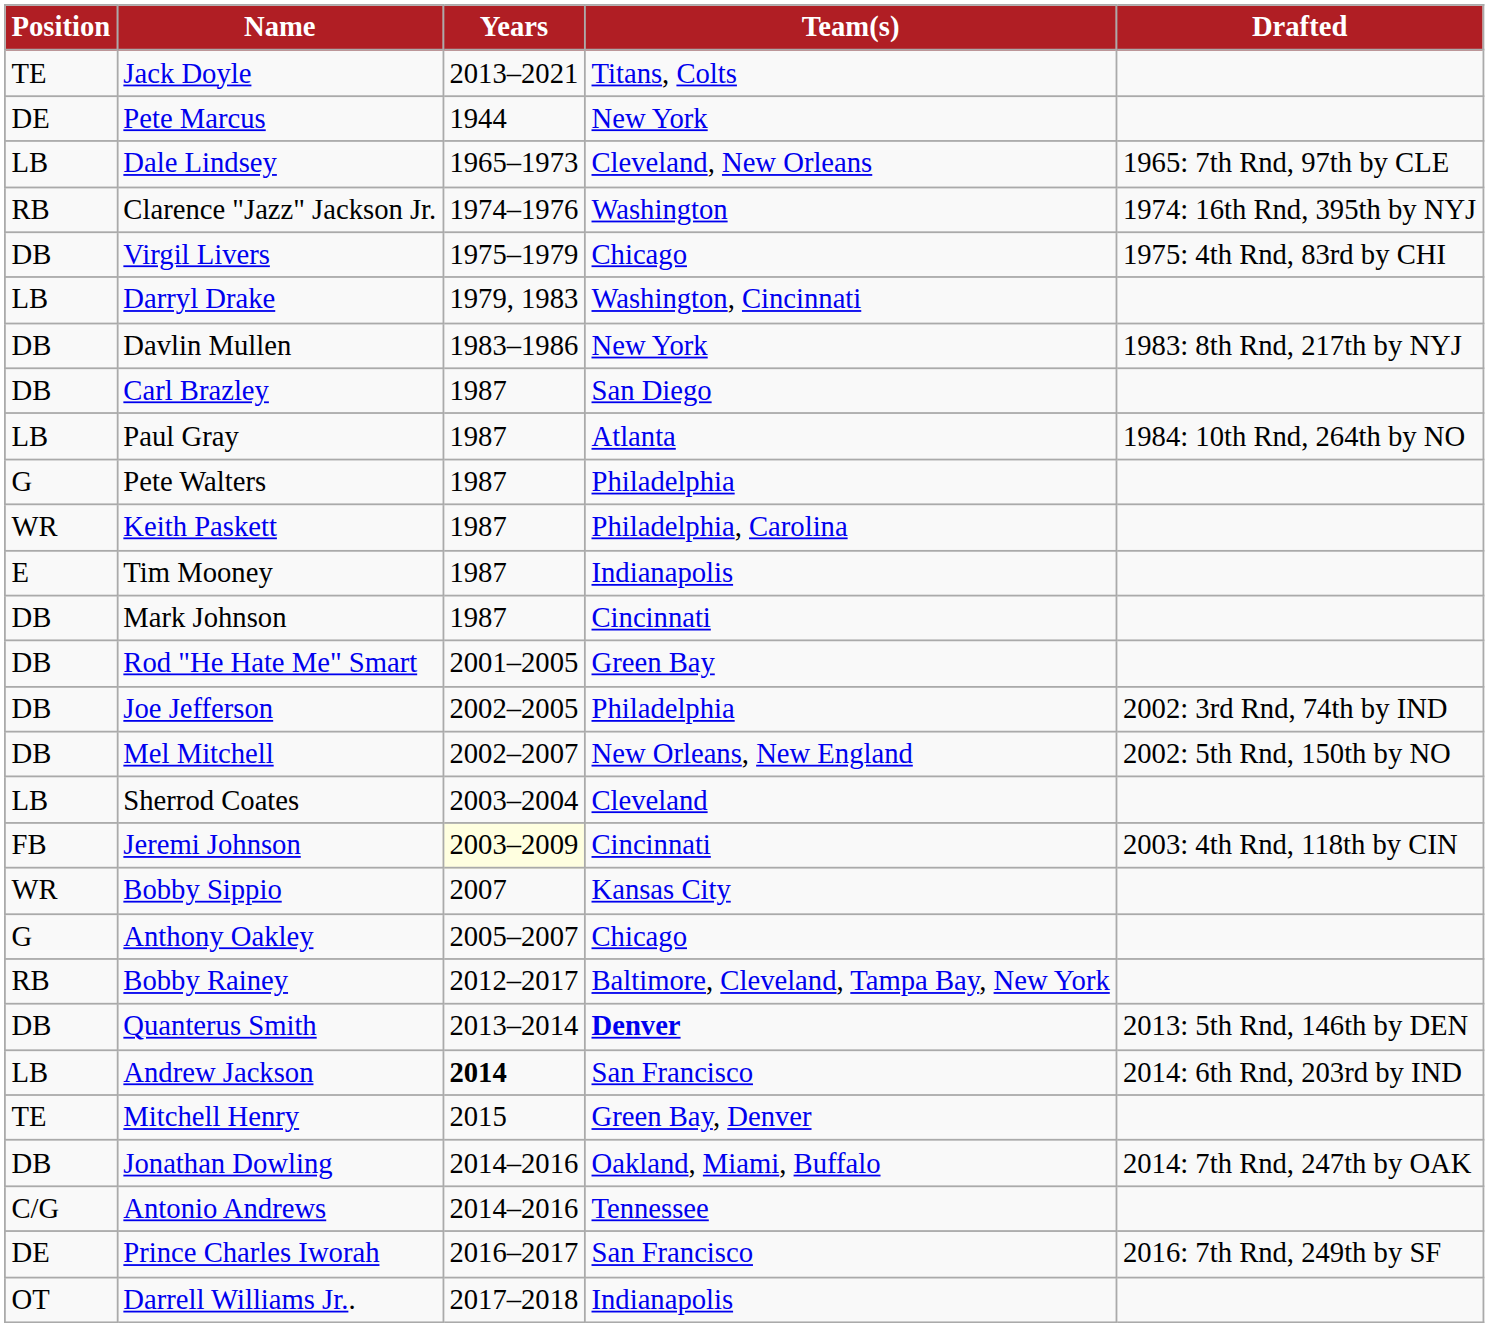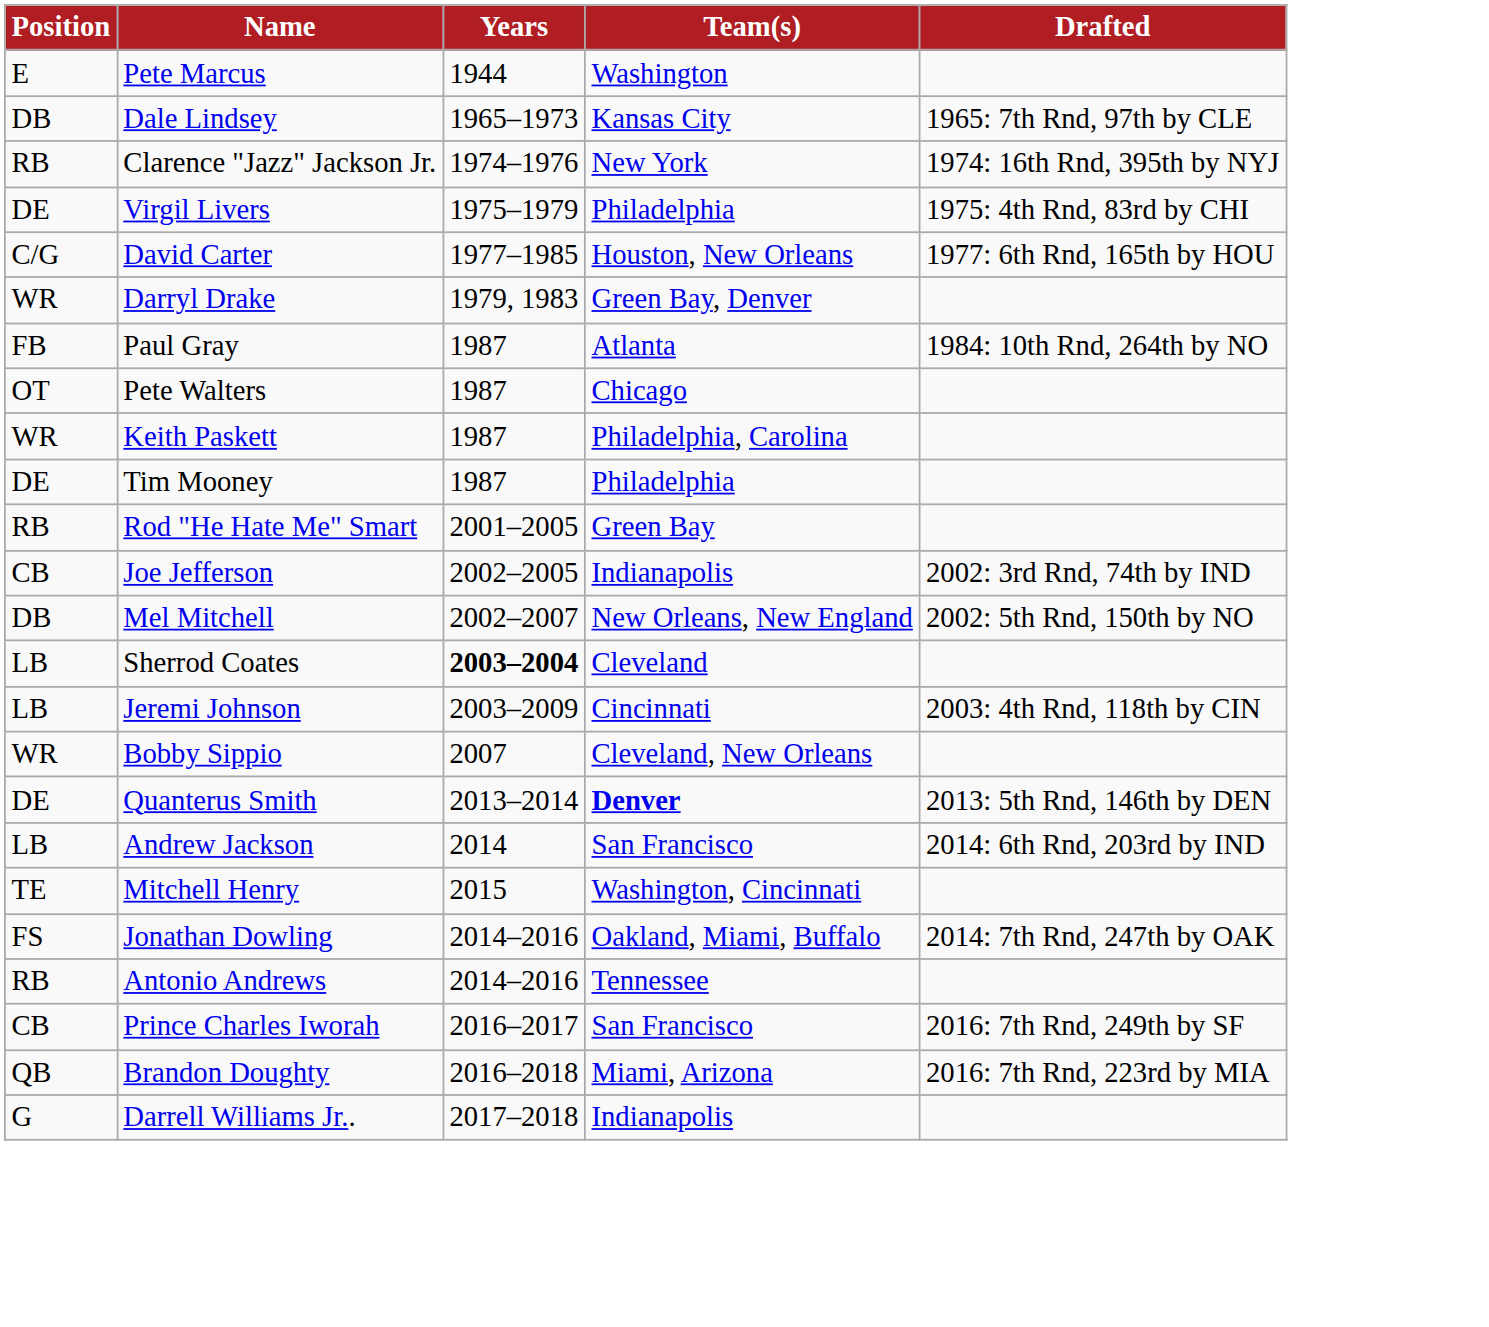- row: TE | Jack Doyle | 2013–2021 | Titans, Colts
Pete Marcus | Position: DE -> E
Pete Marcus | Team(s): New York -> Washington
Dale Lindsey | Position: LB -> DB
Dale Lindsey | Team(s): Cleveland, New Orleans -> Kansas City
Clarence "Jazz" Jackson Jr. | Team(s): Washington -> New York
Virgil Livers | Position: DB -> DE
Virgil Livers | Team(s): Chicago -> Philadelphia
+ row: C/G | David Carter | 1977–1985 | Houston, New Orleans | 1977: 6th Rnd, 165th by HOU
Darryl Drake | Position: LB -> WR
Darryl Drake | Team(s): Washington, Cincinnati -> Green Bay, Denver
- row: DB | Davlin Mullen | 1983–1986 | New York | 1983: 8th Rnd, 217th by NYJ
- row: DB | Carl Brazley | 1987 | San Diego
Paul Gray | Position: LB -> FB
Pete Walters | Position: G -> OT
Pete Walters | Team(s): Philadelphia -> Chicago
Tim Mooney | Position: E -> DE
Tim Mooney | Team(s): Indianapolis -> Philadelphia
- row: DB | Mark Johnson | 1987 | Cincinnati
Rod "He Hate Me" Smart | Position: DB -> RB
Joe Jefferson | Position: DB -> CB
Joe Jefferson | Team(s): Philadelphia -> Indianapolis
Sherrod Coates | Years: normal -> bold
Jeremi Johnson | Position: FB -> LB
Jeremi Johnson | Years: lightyellow background -> no background
Bobby Sippio | Team(s): Kansas City -> Cleveland, New Orleans
- row: G | Anthony Oakley | 2005–2007 | Chicago
- row: RB | Bobby Rainey | 2012–2017 | Baltimore, Cleveland, Tampa Bay, New York
Quanterus Smith | Position: DB -> DE
Andrew Jackson | Years: bold -> normal
Mitchell Henry | Team(s): Green Bay, Denver -> Washington, Cincinnati
Jonathan Dowling | Position: DB -> FS
Antonio Andrews | Position: C/G -> RB
Prince Charles Iworah | Position: DE -> CB
+ row: QB | Brandon Doughty | 2016–2018 | Miami, Arizona | 2016: 7th Rnd, 223rd by MIA
Darrell Williams Jr.. | Position: OT -> G
